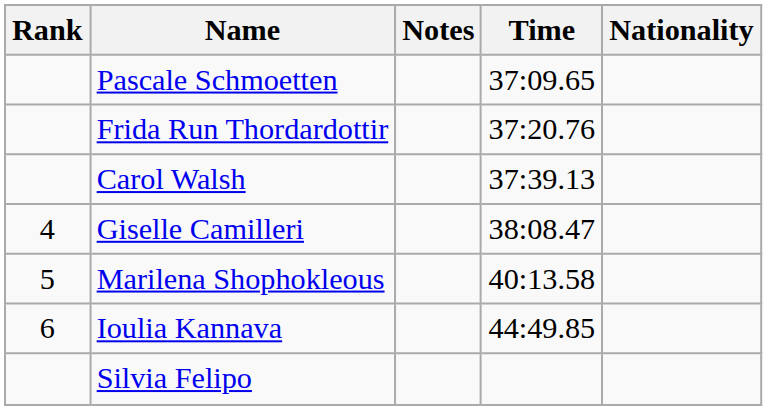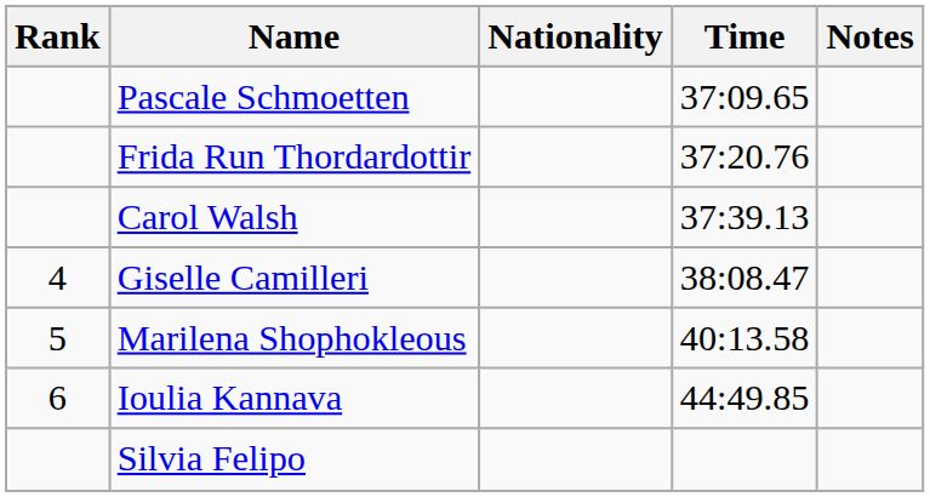columns swapped: Nationality <-> Notes
